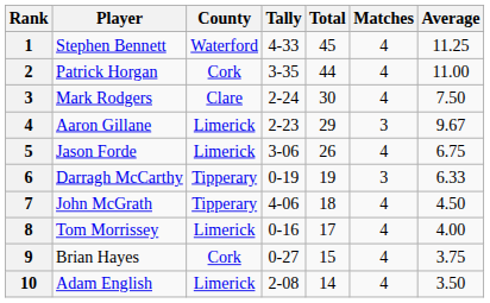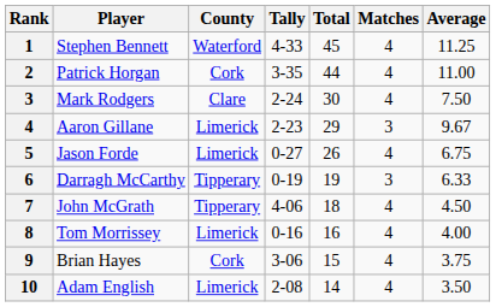Jason Forde | Tally: 3-06 -> 0-27
Tom Morrissey | Total: 17 -> 16
Brian Hayes | Tally: 0-27 -> 3-06
